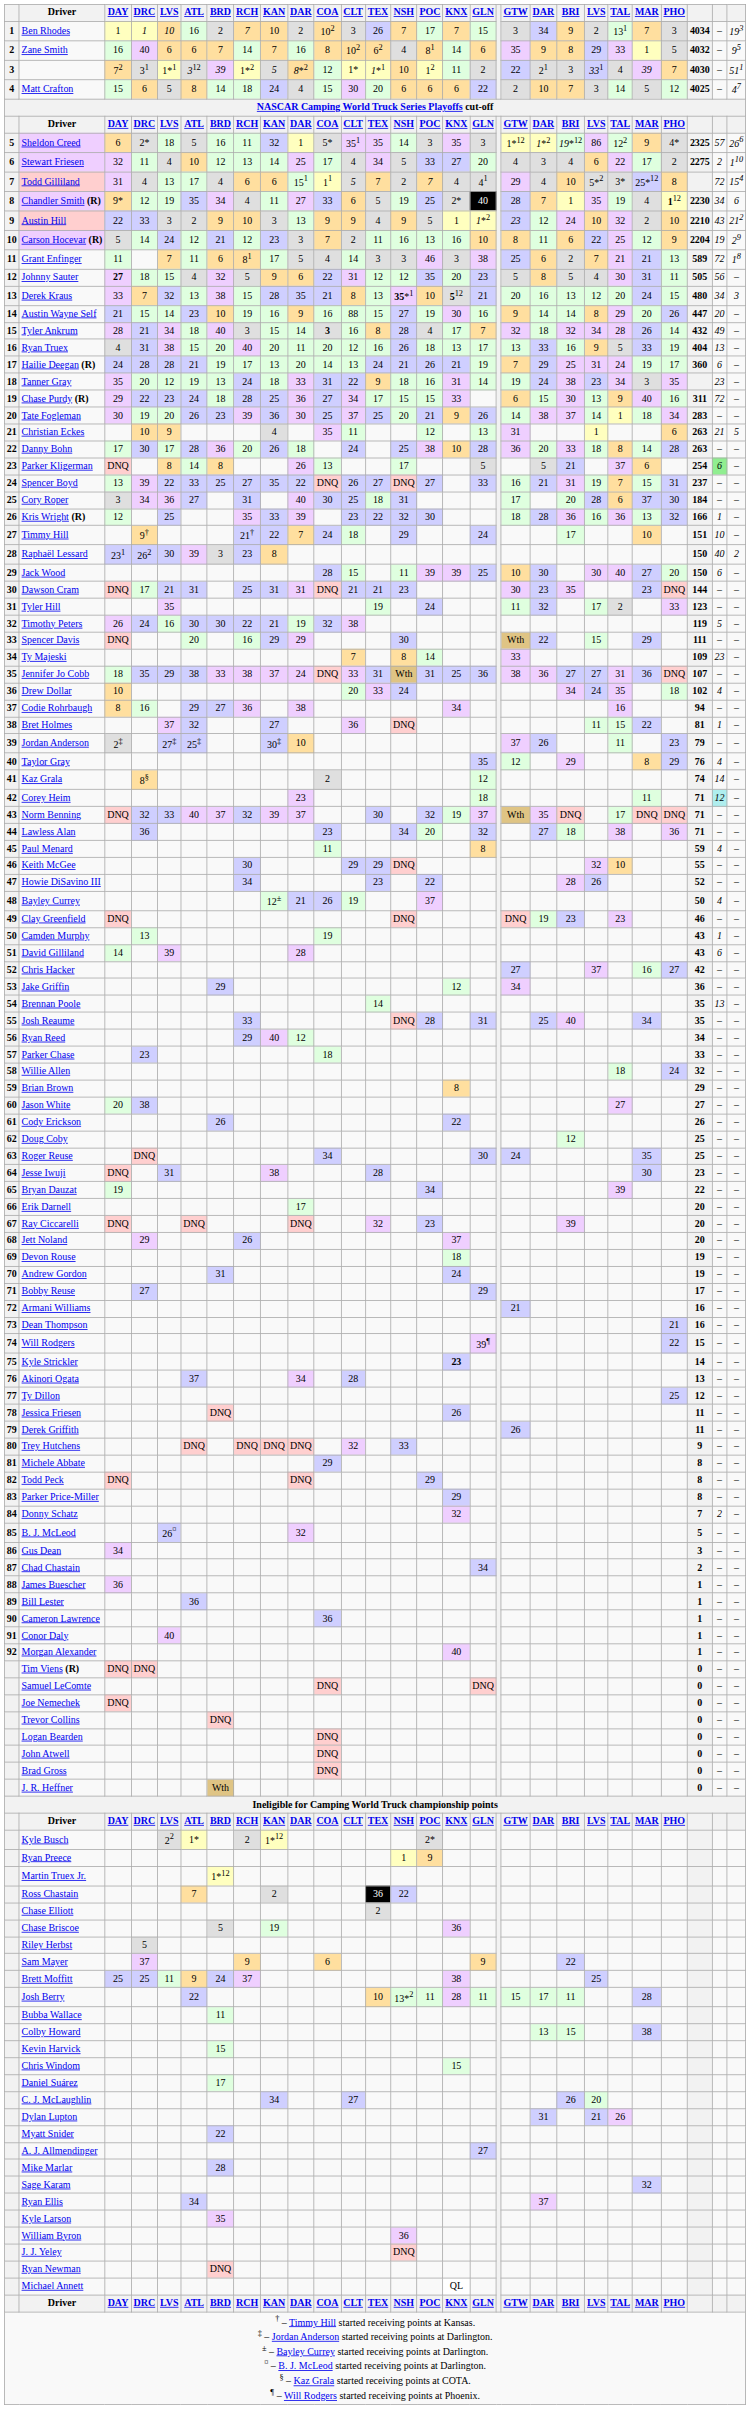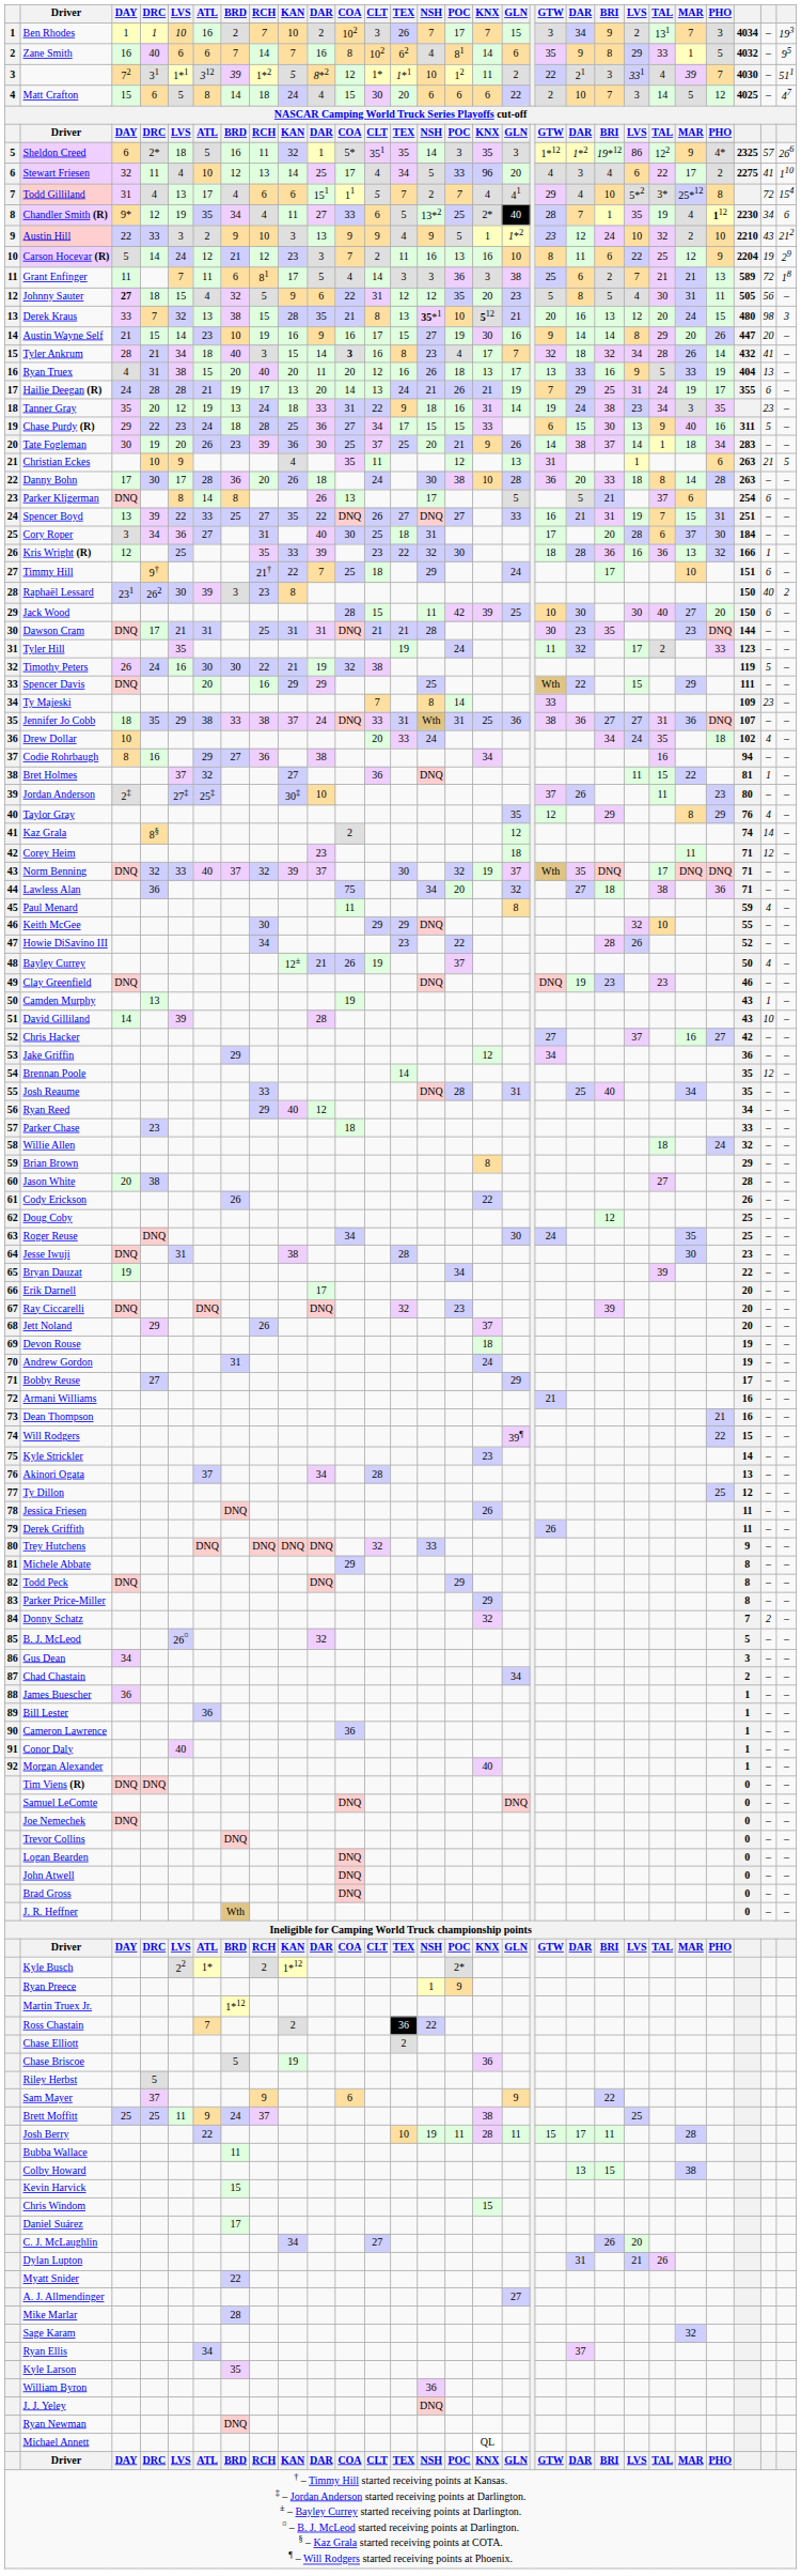Stewart Friesen | KNX: 27 -> 96
Stewart Friesen | column 27: 2 -> 41
Chandler Smith (R) | NSH: 19 -> 13*2
Grant Enfinger | POC: 46 -> 36
Derek Kraus | column 27: 34 -> 98
Austin Wayne Self | CLT: 88 -> 17
Tyler Ankrum | NSH: 28 -> 23
Tyler Ankrum | column 27: 49 -> 41
Hailie Deegan (R) | column 26: 360 -> 355
Chase Purdy (R) | column 27: 72 -> 5
Danny Bohn | NSH: 25 -> 30
Parker Kligerman | column 27: lightgreen background -> no background
Spencer Boyd | column 26: 237 -> 251
Timmy Hill | COA: 24 -> 25
Timmy Hill | column 27: 10 -> 6
Jack Wood | POC: 39 -> 42
Dawson Cram | NSH: 23 -> 28
Spencer Davis | NSH: 30 -> 25
Jordan Anderson | column 26: 79 -> 80
Corey Heim | column 27: paleturquoise background -> no background
Lawless Alan | COA: 23 -> 75
David Gilliland | column 27: 6 -> 10
Brennan Poole | column 27: 13 -> 12
Jason White | column 26: 27 -> 28
Kyle Strickler | KNX: bold -> normal
Josh Berry | NSH: 13*2 -> 19
